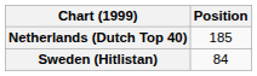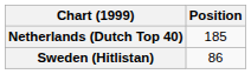Sweden (Hitlistan) | Position: 84 -> 86
